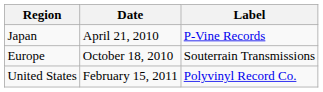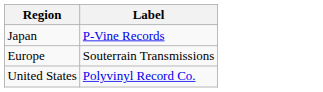- column: Date | April 21, 2010 | October 18, 2010 | February 15, 2011
